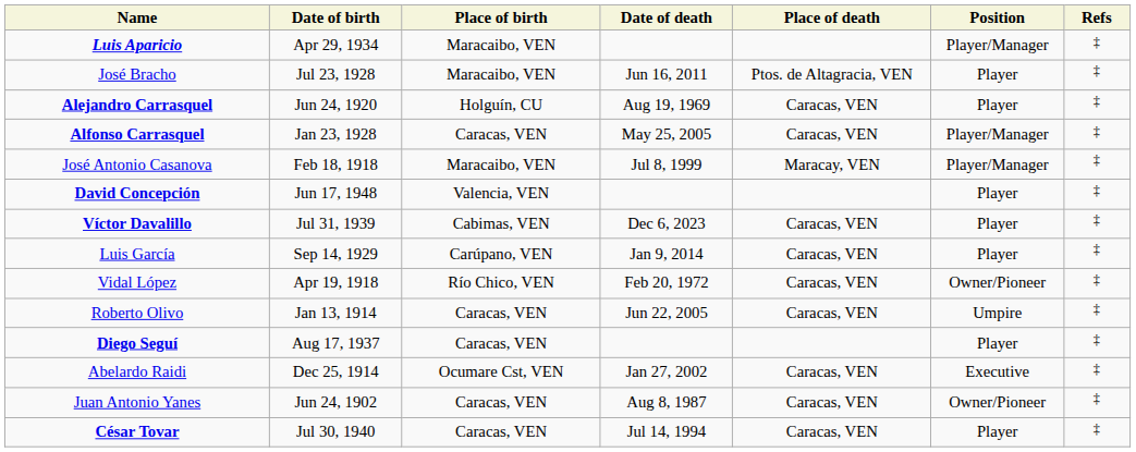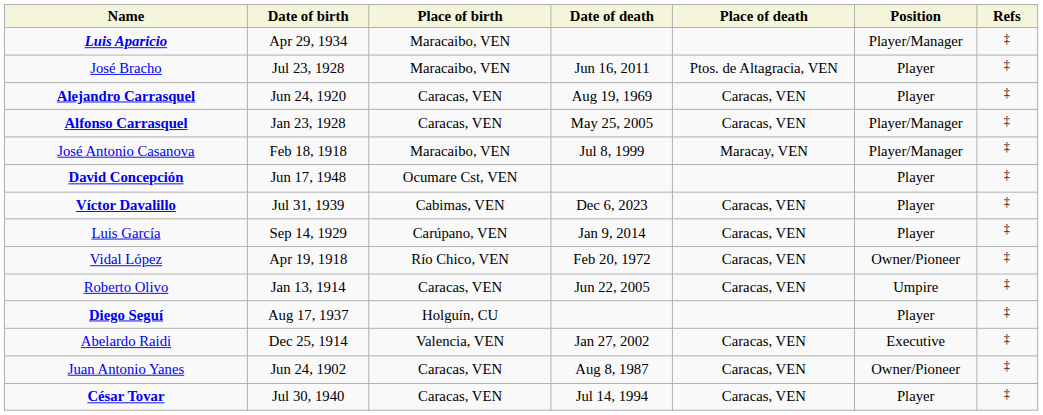Alejandro Carrasquel | Place of birth: Holguín, CU -> Caracas, VEN
David Concepción | Place of birth: Valencia, VEN -> Ocumare Cst, VEN
Diego Seguí | Place of birth: Caracas, VEN -> Holguín, CU
Abelardo Raidi | Place of birth: Ocumare Cst, VEN -> Valencia, VEN
